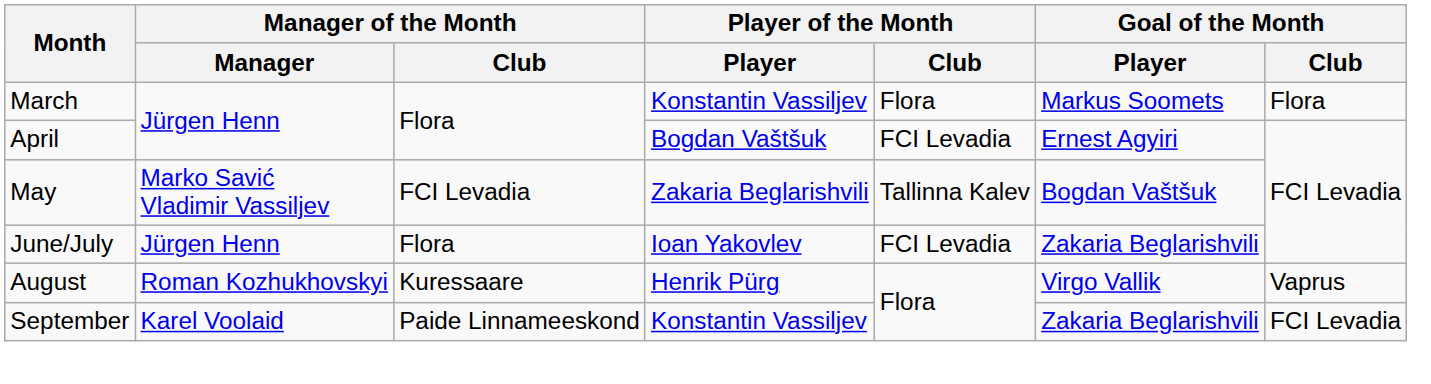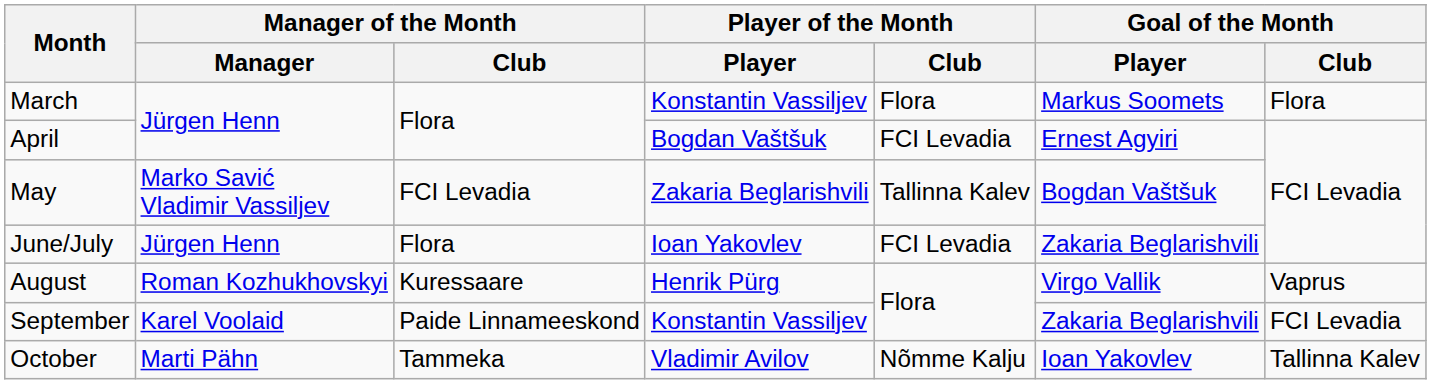+ row: October | Marti Pähn | Tammeka | Vladimir Avilov | Nõmme Kalju | Ioan Yakovlev | Tallinna Kalev
